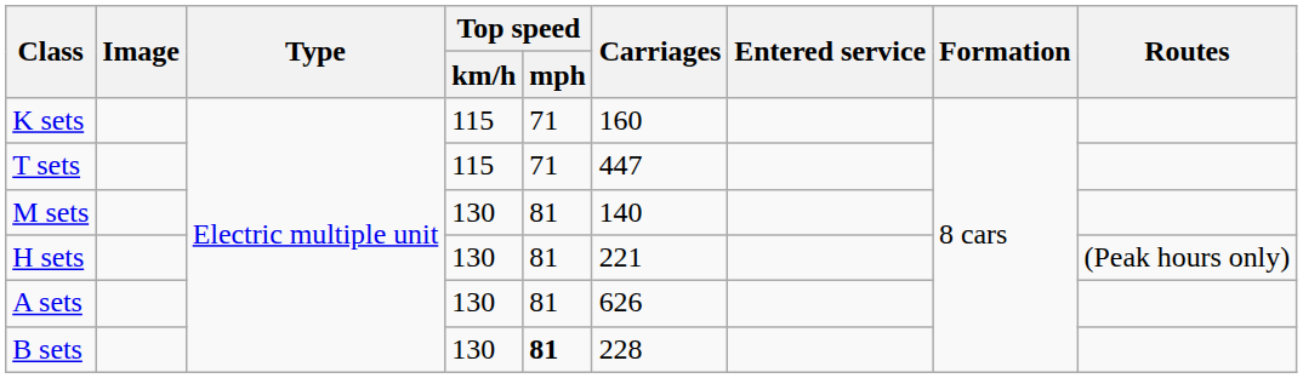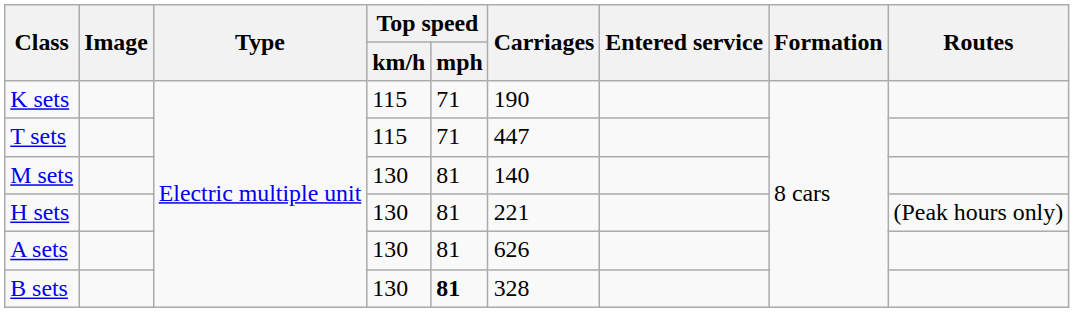K sets | Carriages: 160 -> 190
B sets | Carriages: 228 -> 328
